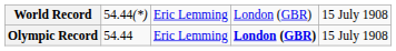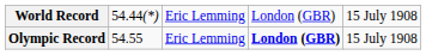Olympic Record | column 2: 54.44 -> 54.55
